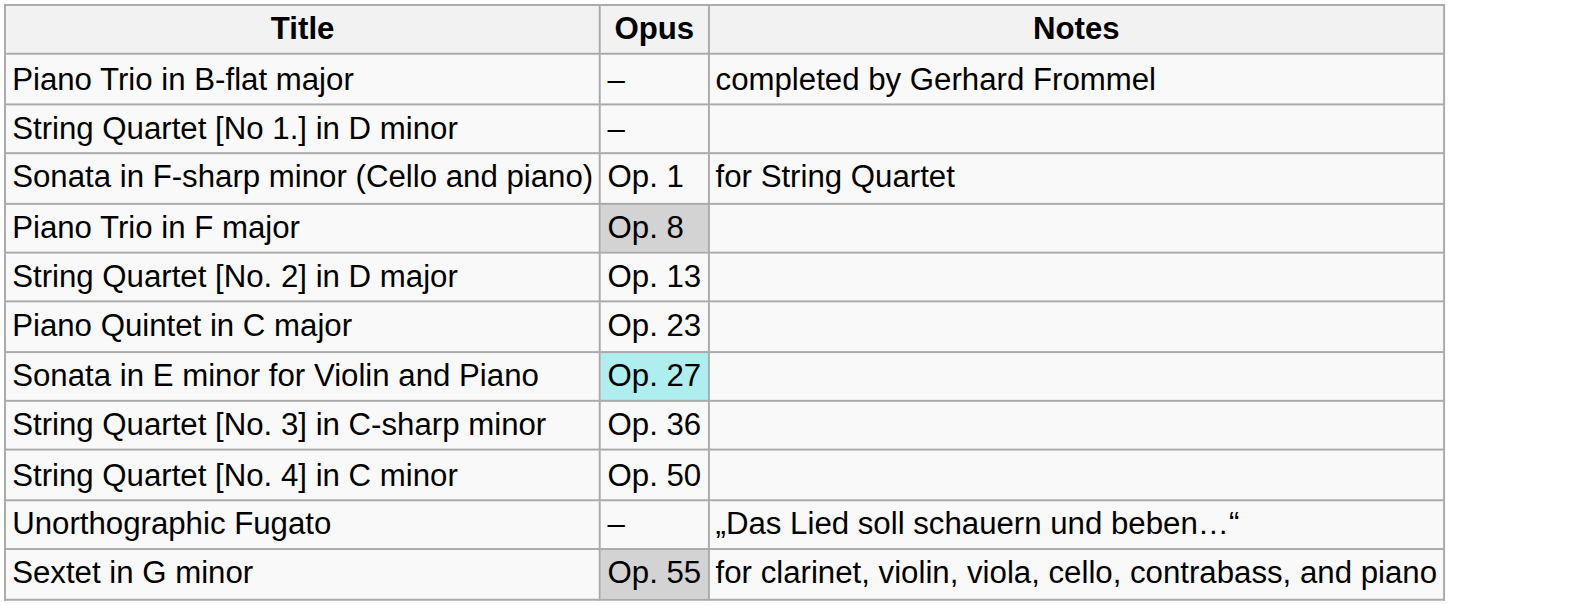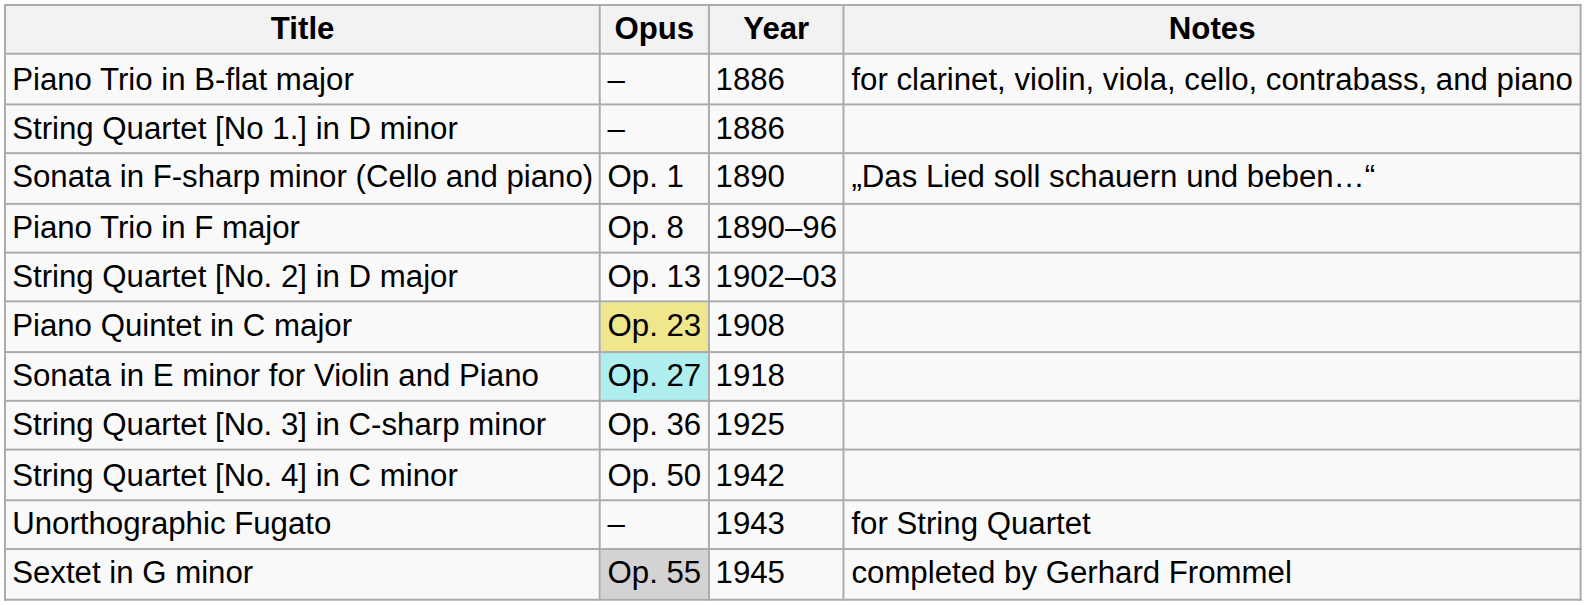+ column: Year | 1886 | 1886 | 1890 | 1890–96 | 1902–03 | 1908 | 1918 | 1925 | 1942 | 1943 | 1945
Piano Trio in B-flat major | Notes: completed by Gerhard Frommel -> for clarinet, violin, viola, cello, contrabass, and piano
Sonata in F-sharp minor (Cello and piano) | Notes: for String Quartet -> „Das Lied soll schauern und beben…“
Piano Trio in F major | Opus: lightgrey background -> no background
Piano Quintet in C major | Opus: no background -> khaki background
Unorthographic Fugato | Notes: „Das Lied soll schauern und beben…“ -> for String Quartet
Sextet in G minor | Notes: for clarinet, violin, viola, cello, contrabass, and piano -> completed by Gerhard Frommel
